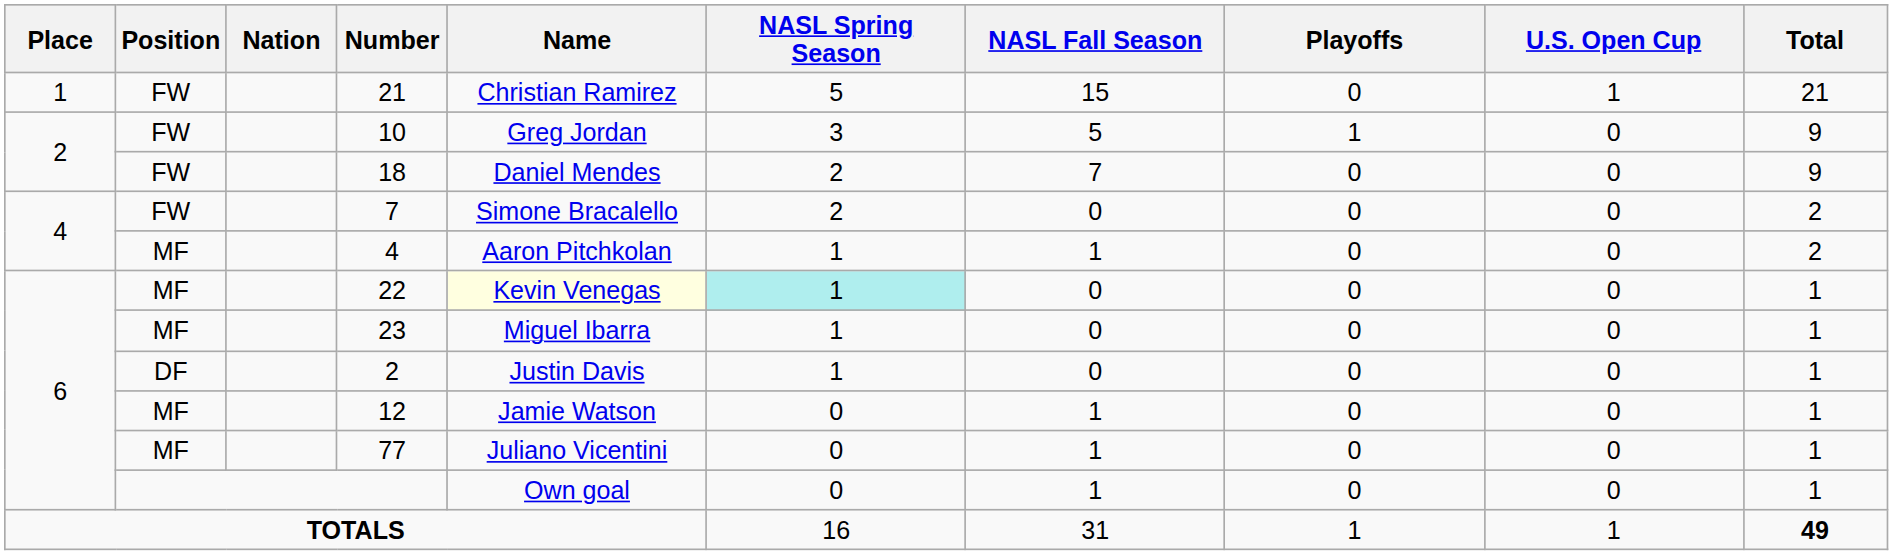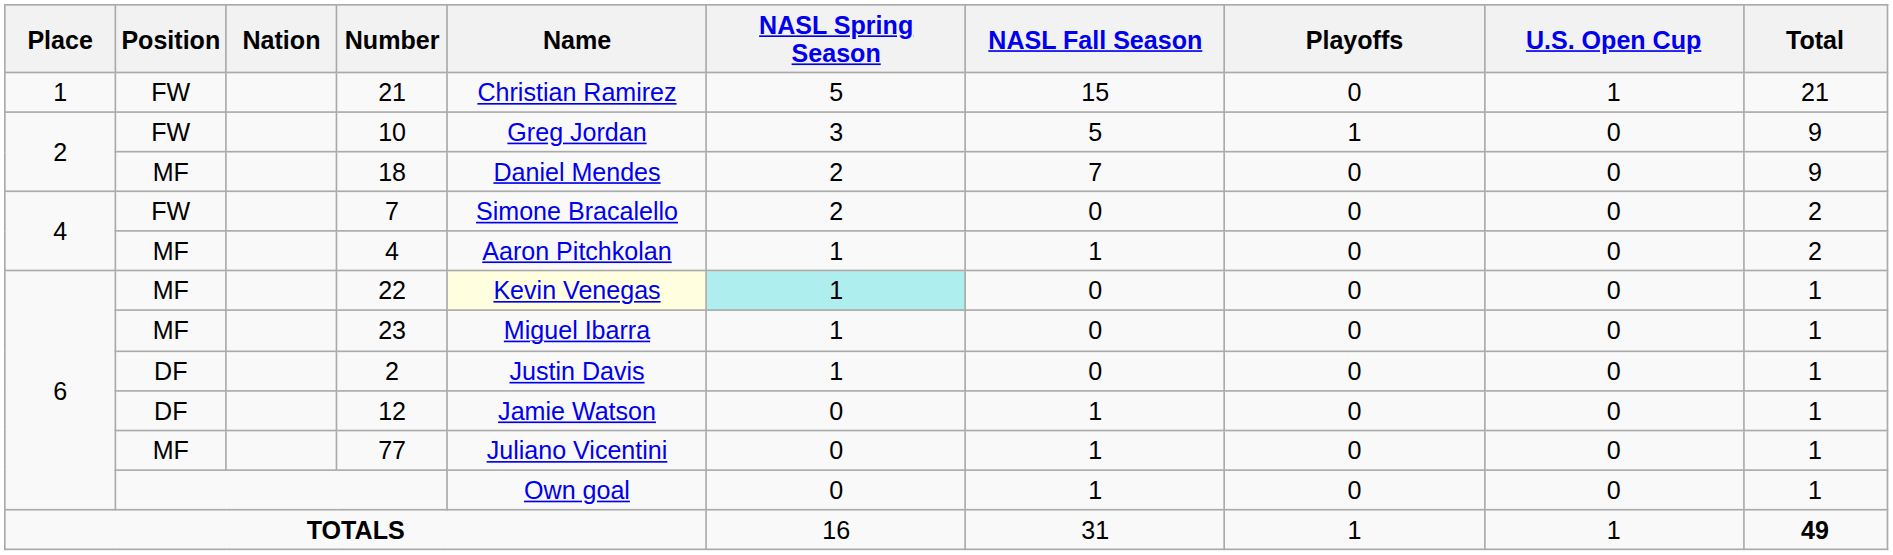18 | Position: FW -> MF
12 | Position: MF -> DF
